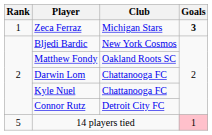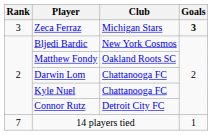Zeca Ferraz | Rank: 1 -> 3
14 players tied | Rank: 5 -> 7
14 players tied | Goals: pink background -> no background
